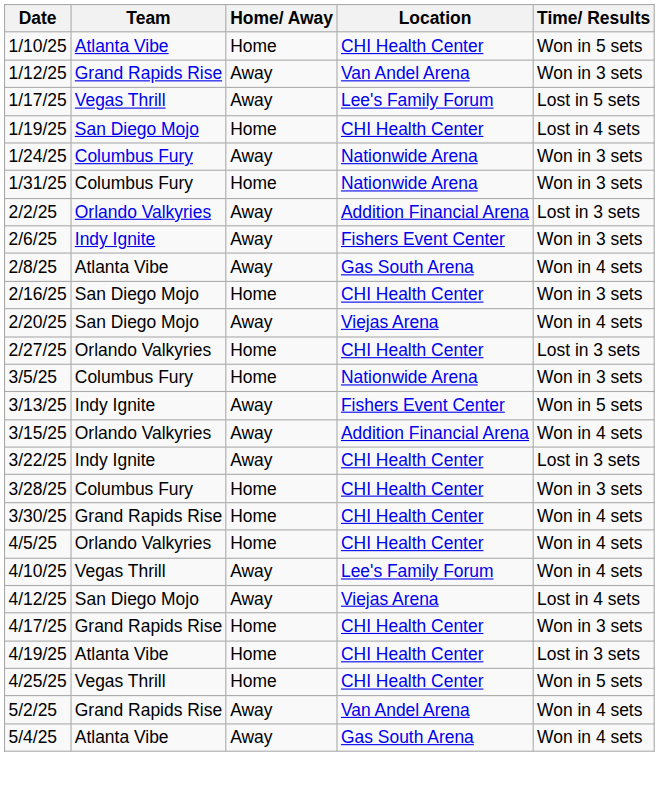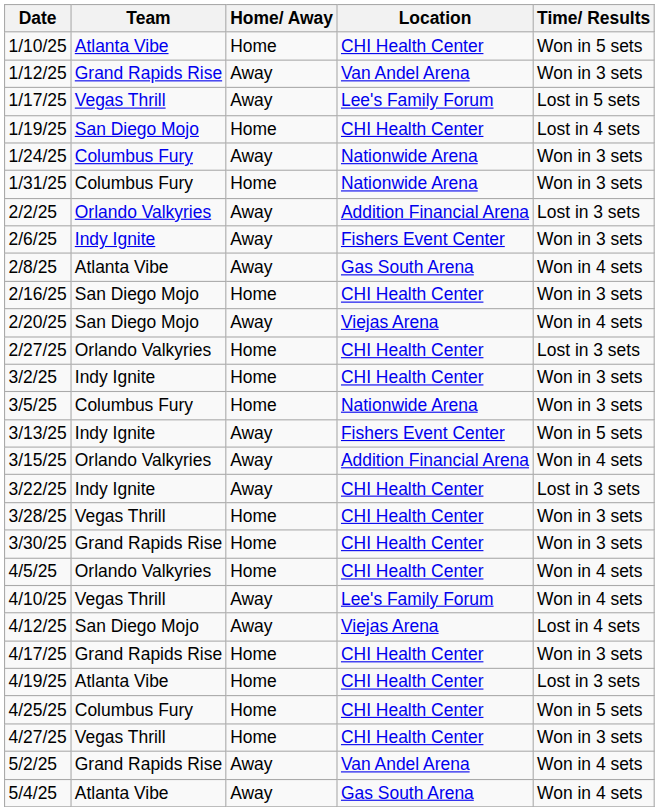+ row: 3/2/25 | Indy Ignite | Home | CHI Health Center | Won in 3 sets
3/28/25 | Team: Columbus Fury -> Vegas Thrill
3/30/25 | Time/ Results: Won in 4 sets -> Won in 3 sets
4/25/25 | Team: Vegas Thrill -> Columbus Fury
+ row: 4/27/25 | Vegas Thrill | Home | CHI Health Center | Won in 3 sets
